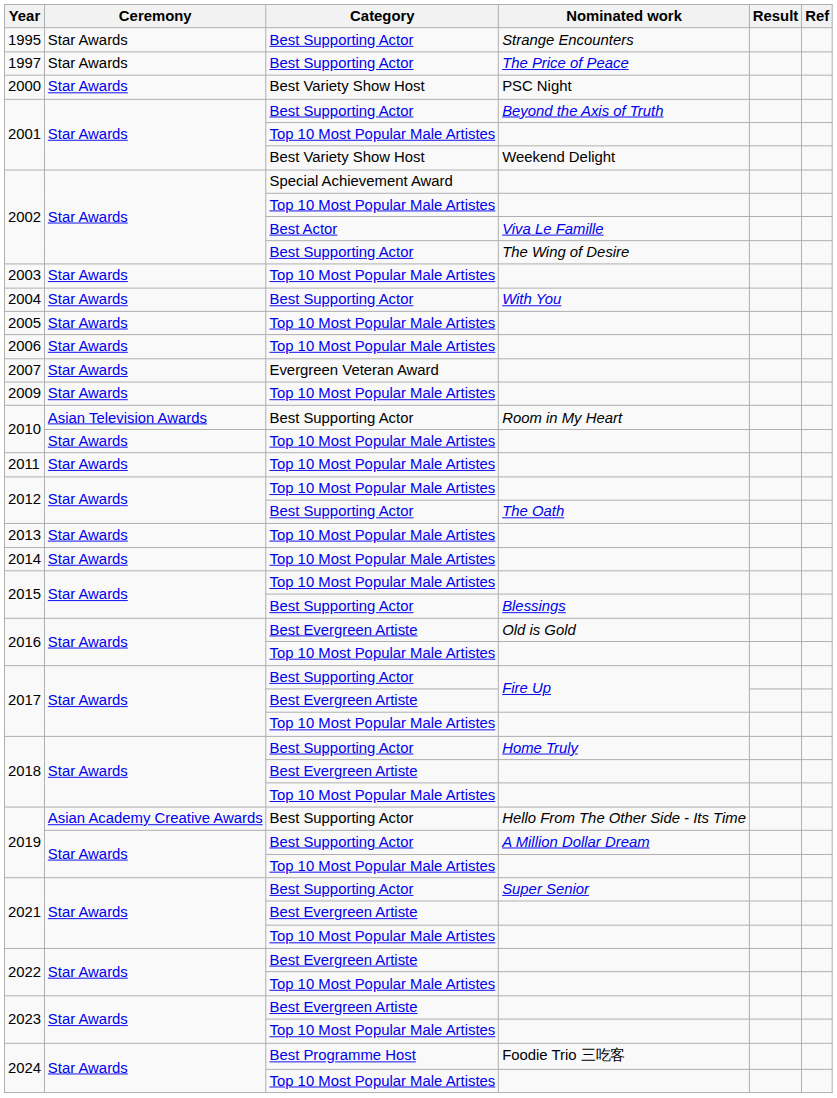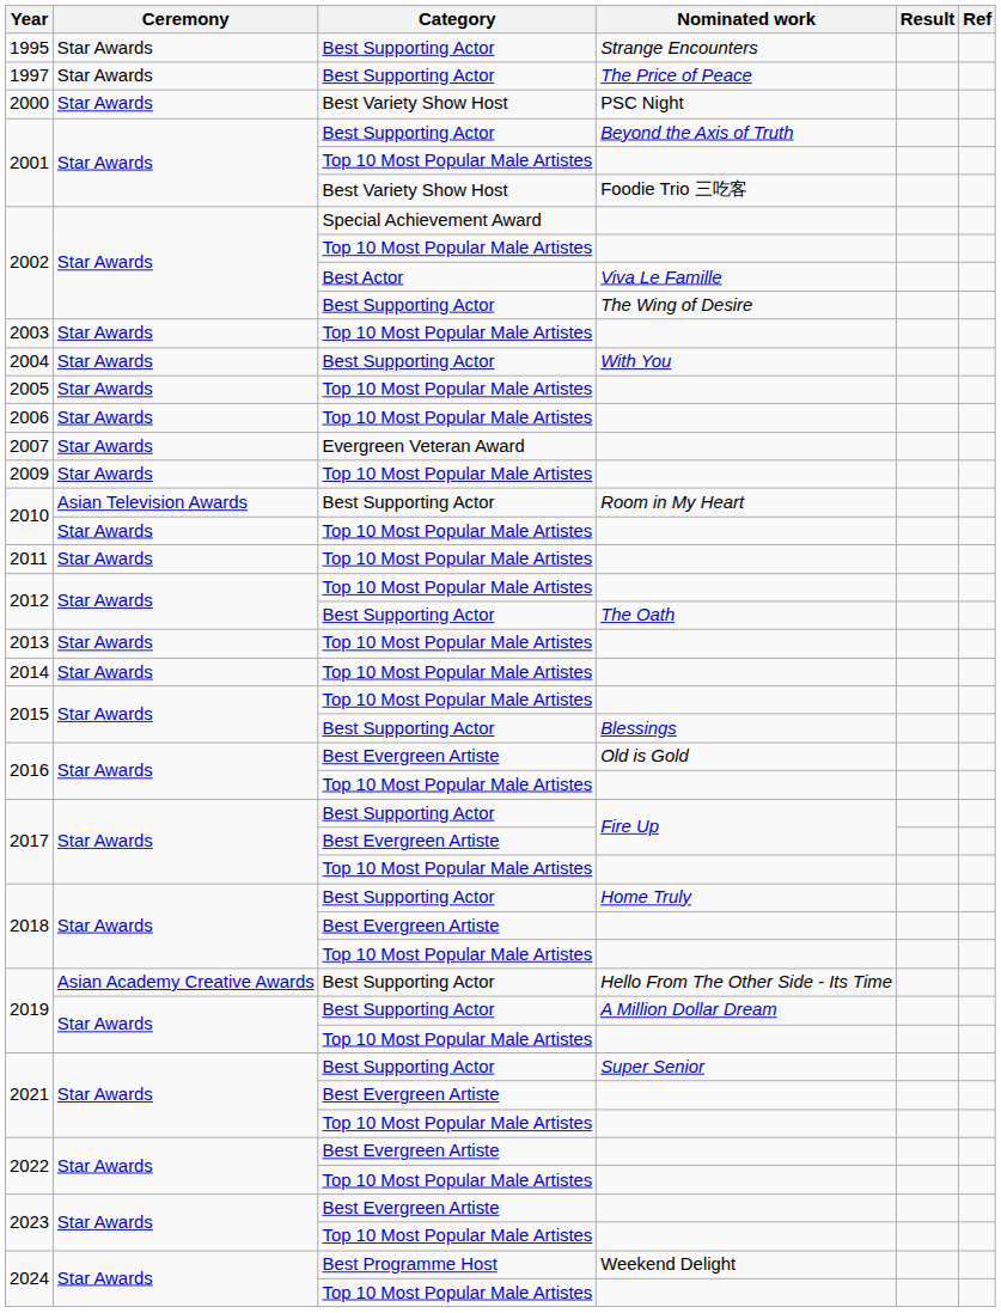2001 / Best Variety Show Host | Nominated work: Weekend Delight -> Foodie Trio 三吃客
2024 / Best Programme Host | Nominated work: Foodie Trio 三吃客 -> Weekend Delight
